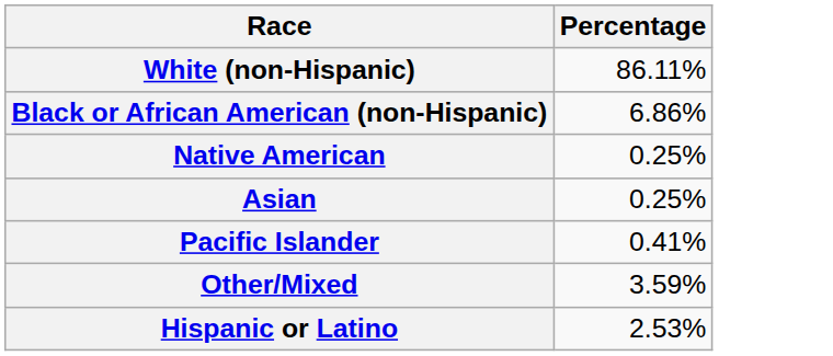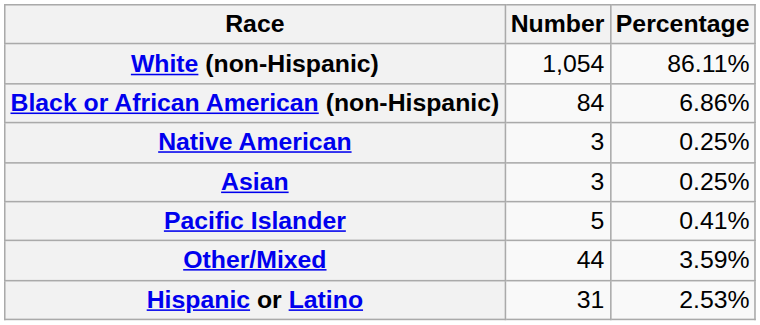+ column: Number | 1,054 | 84 | 3 | 3 | 5 | 44 | 31
